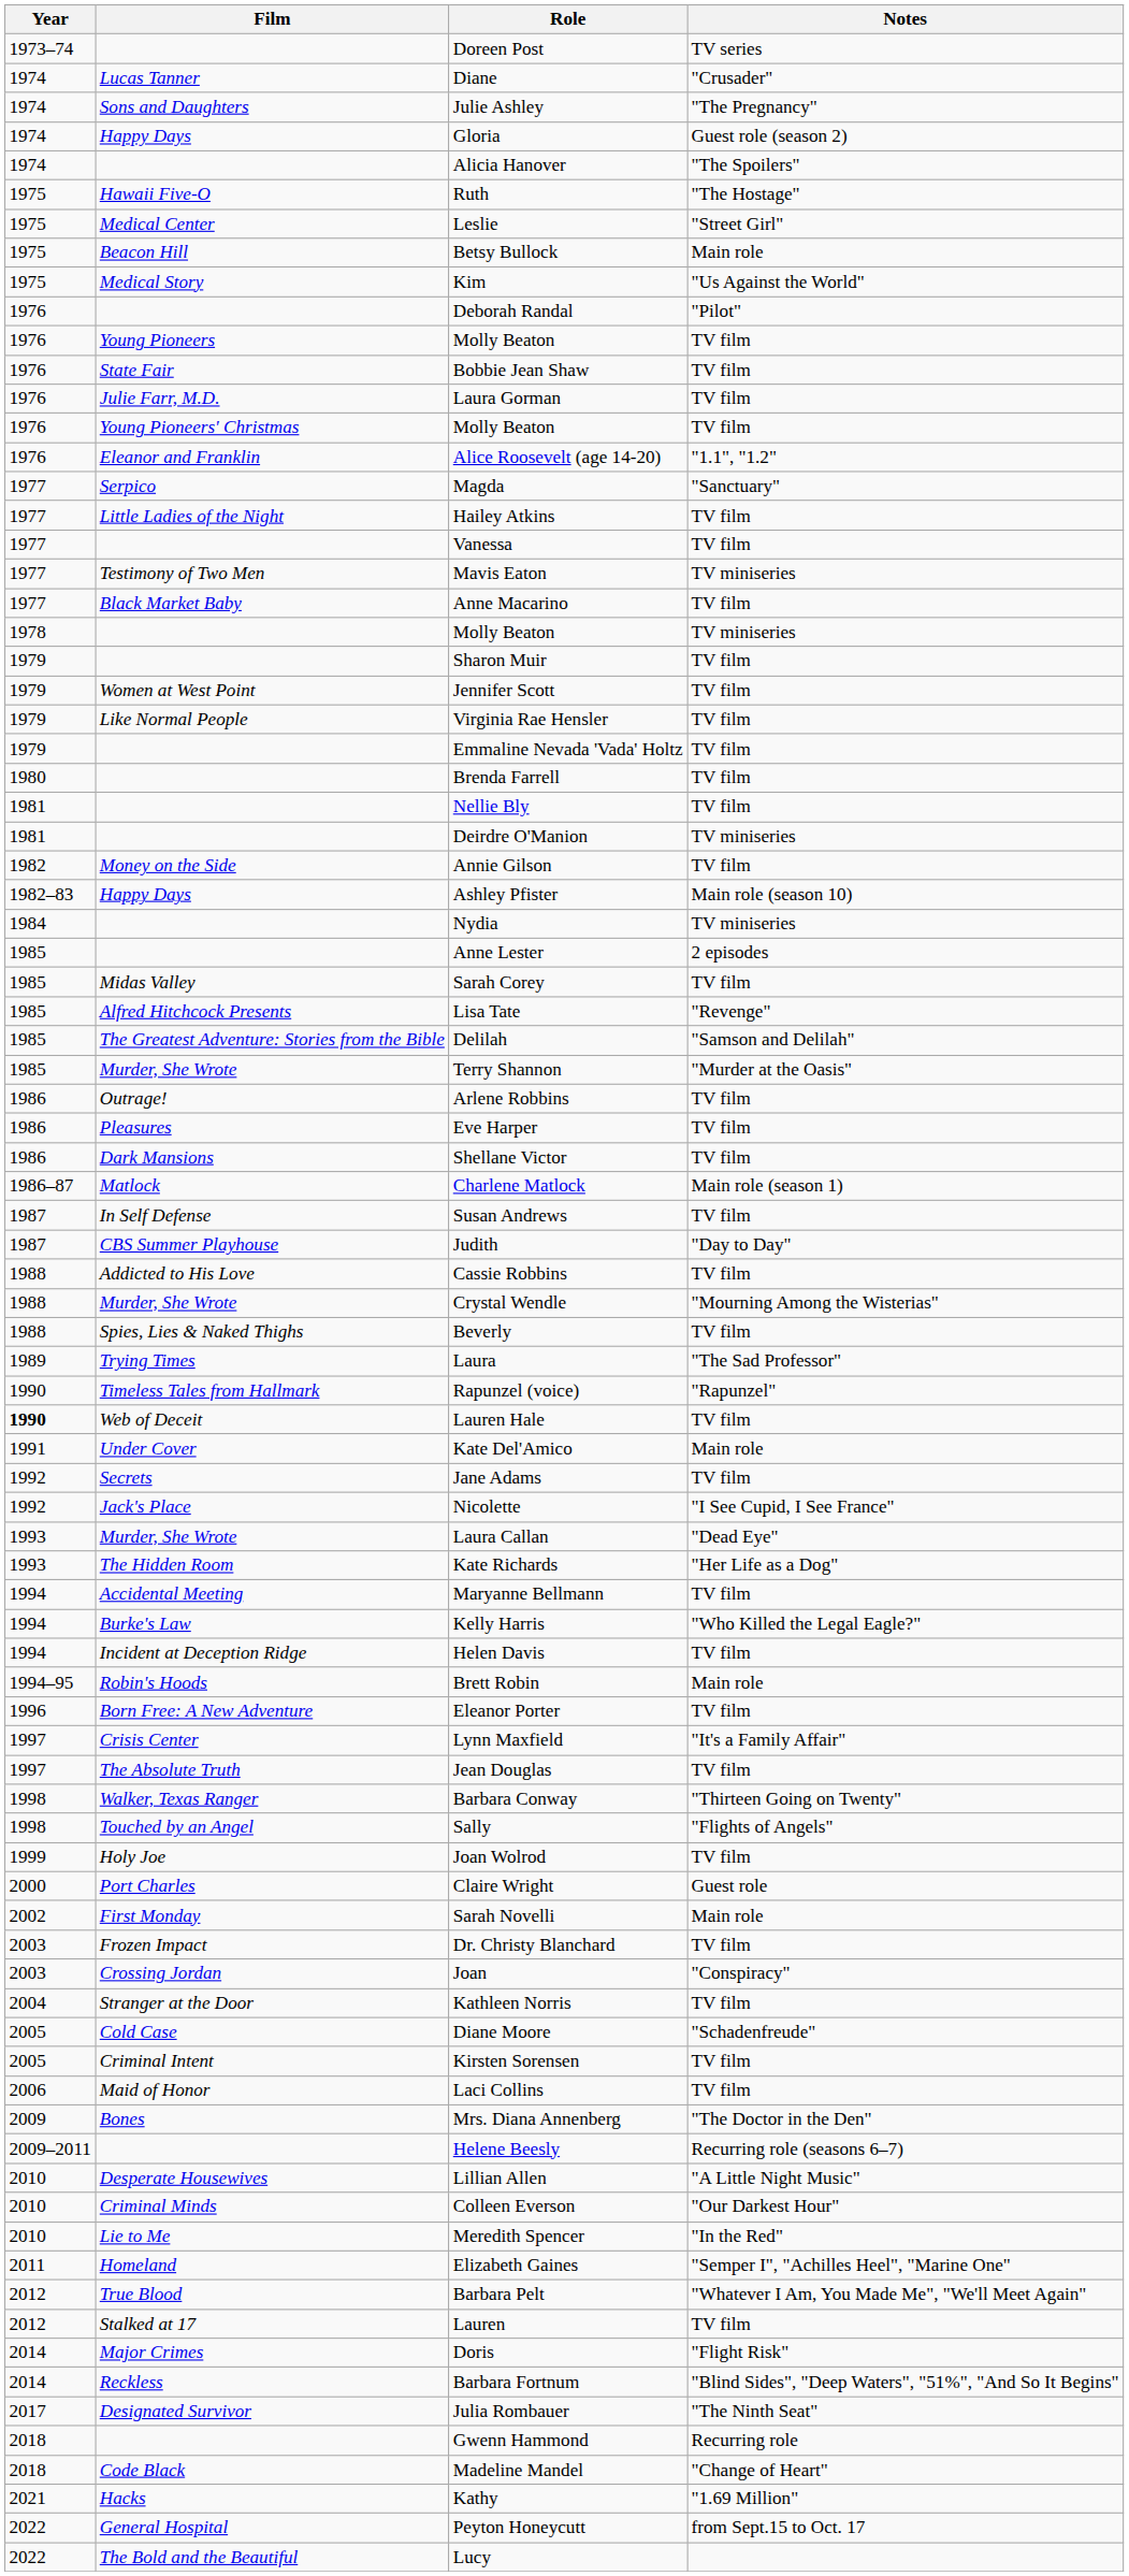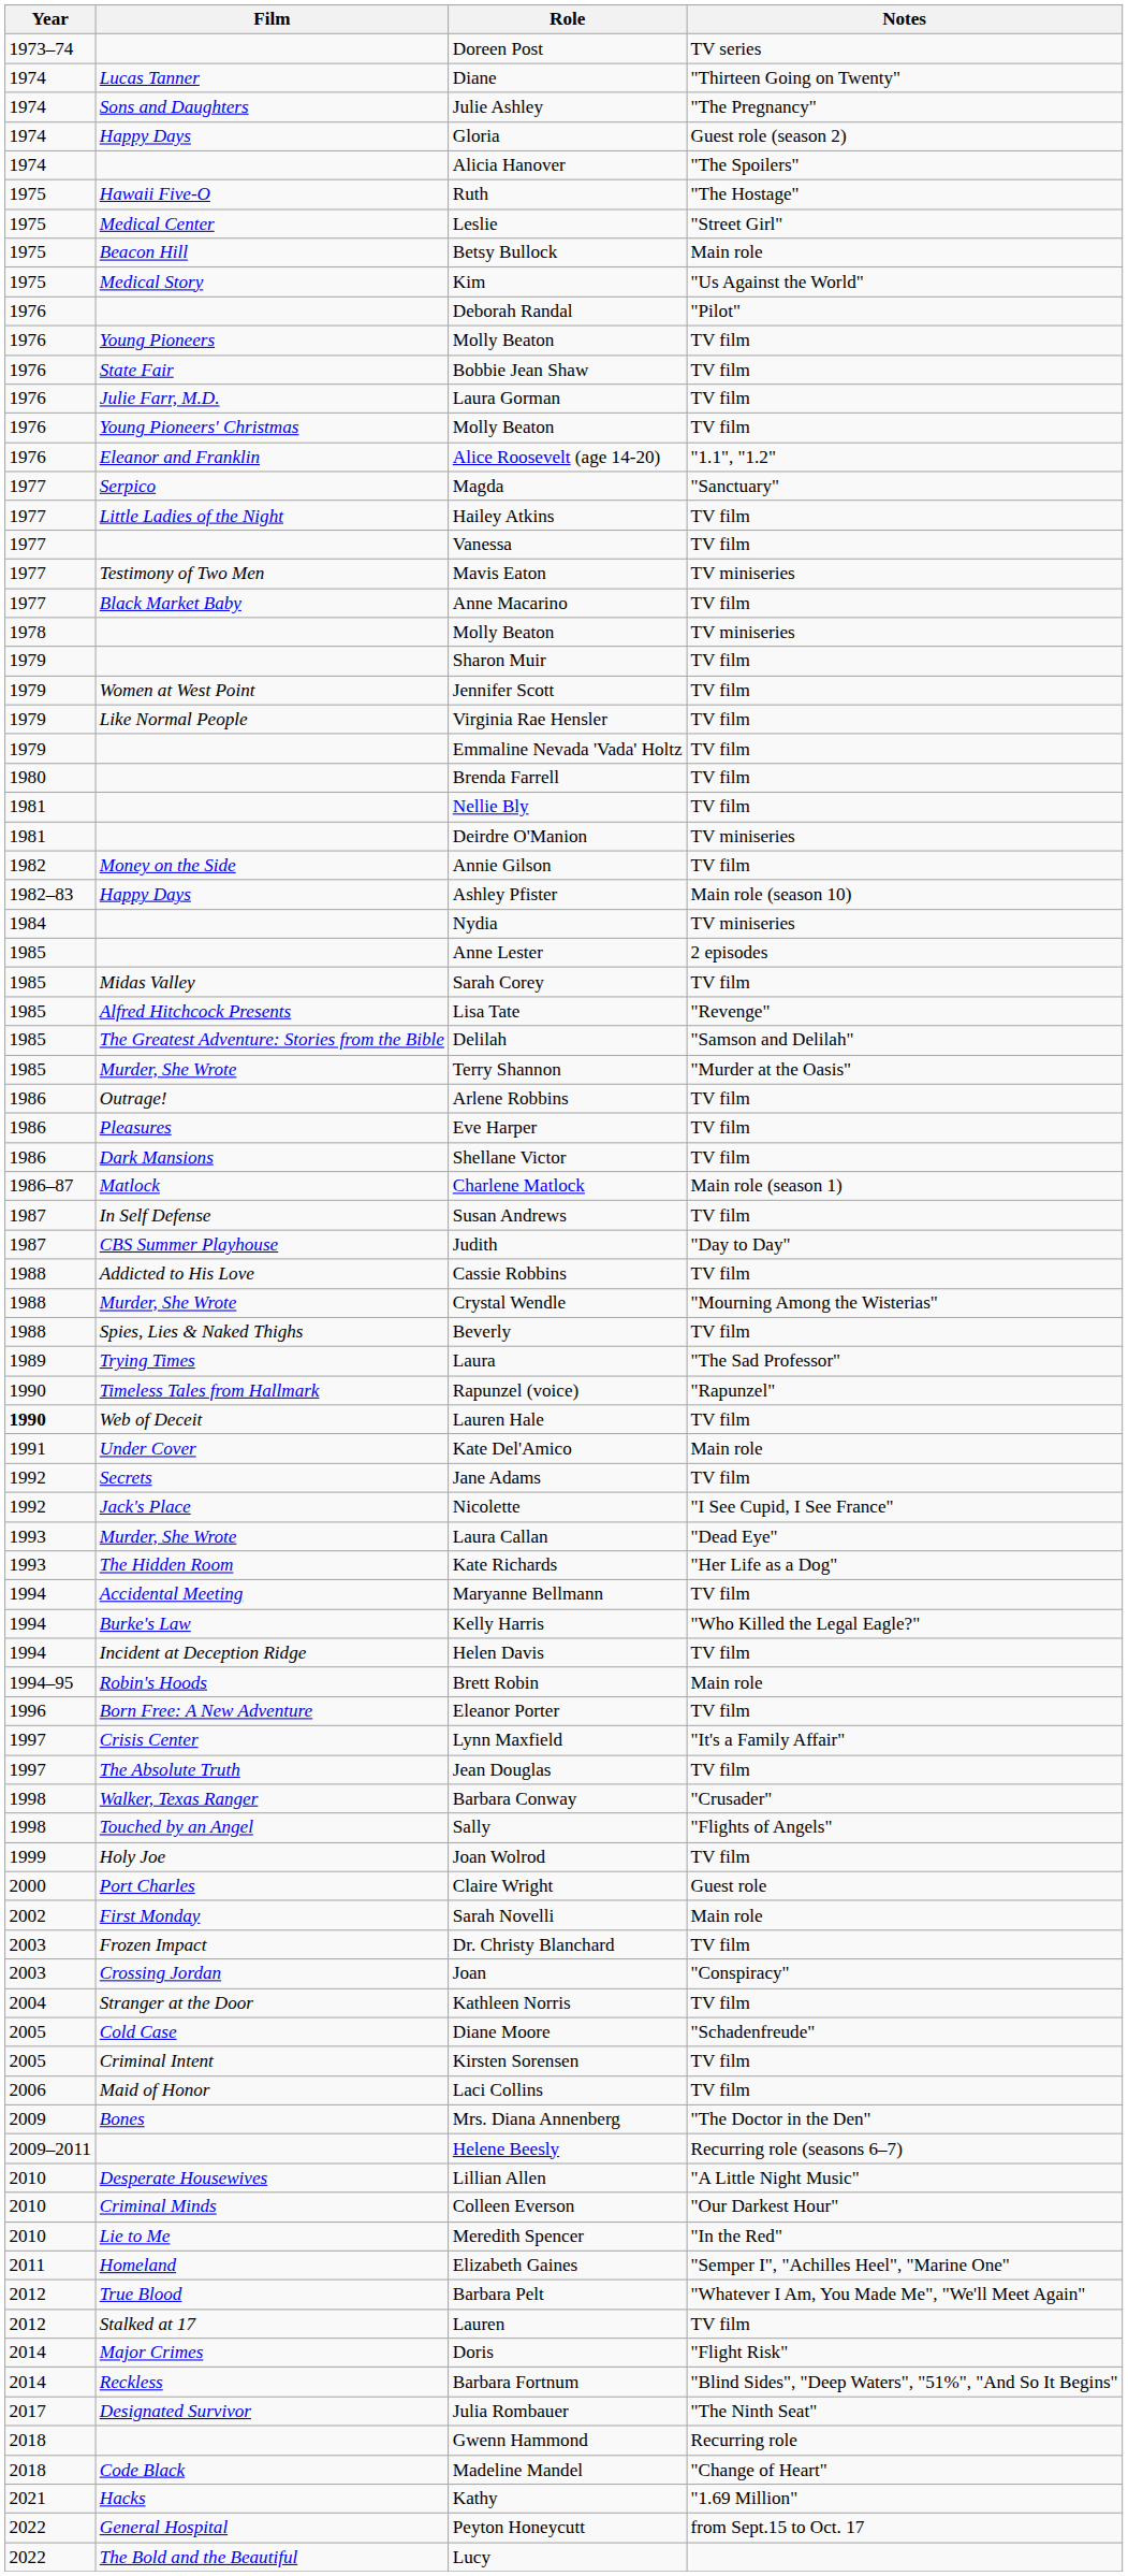Diane | Notes: "Crusader" -> "Thirteen Going on Twenty"
Barbara Conway | Notes: "Thirteen Going on Twenty" -> "Crusader"
